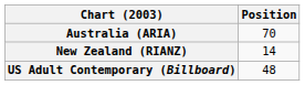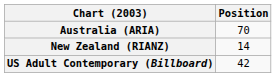US Adult Contemporary (Billboard) | Position: 48 -> 42
